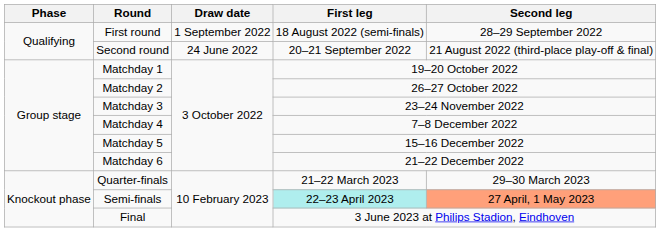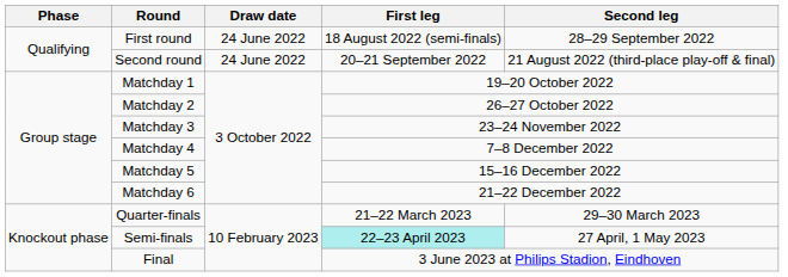First round | Draw date: 1 September 2022 -> 24 June 2022
Semi-finals | Second leg: lightsalmon background -> no background
